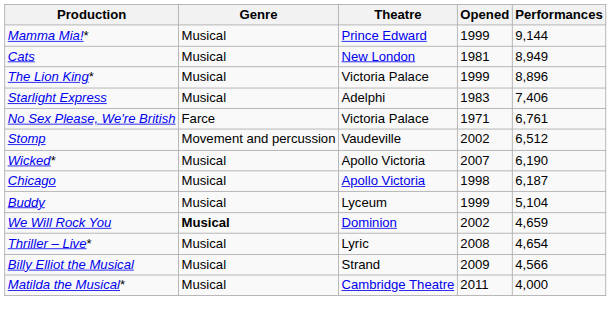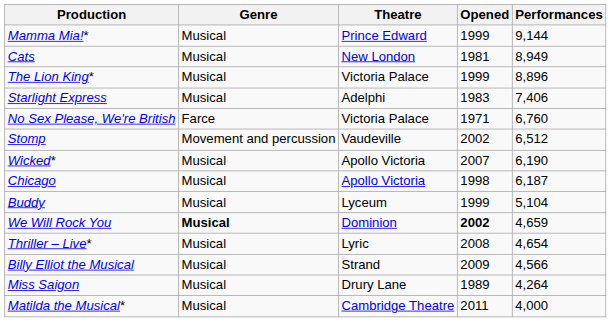No Sex Please, We're British | Performances: 6,761 -> 6,760
We Will Rock You | Opened: normal -> bold
+ row: Miss Saigon | Musical | Drury Lane | 1989 | 4,264
